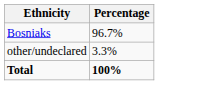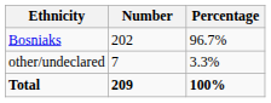+ column: Number | 202 | 7 | 209
